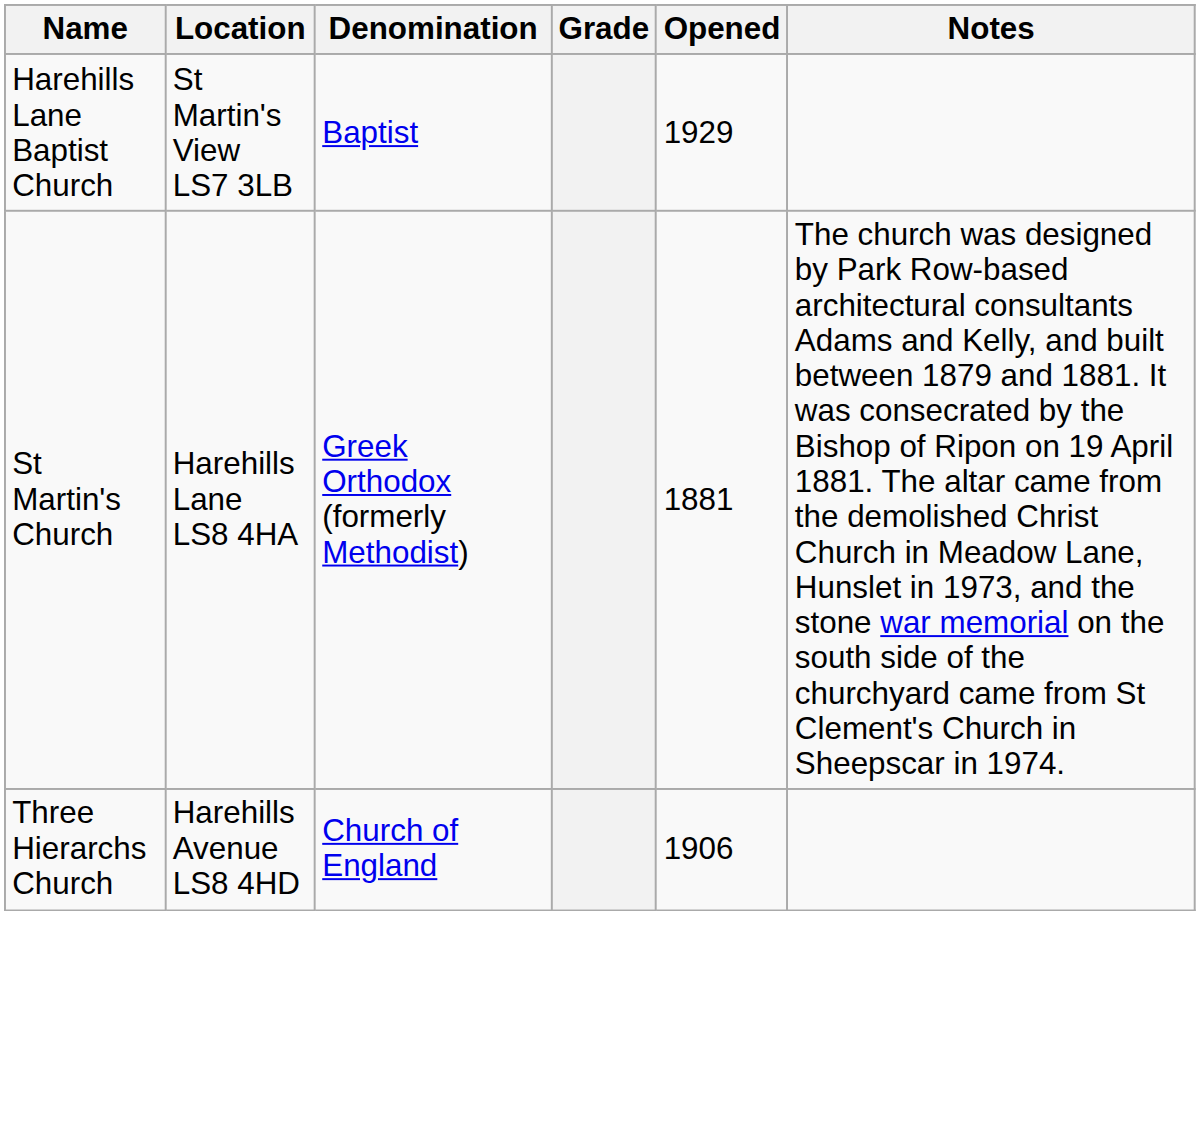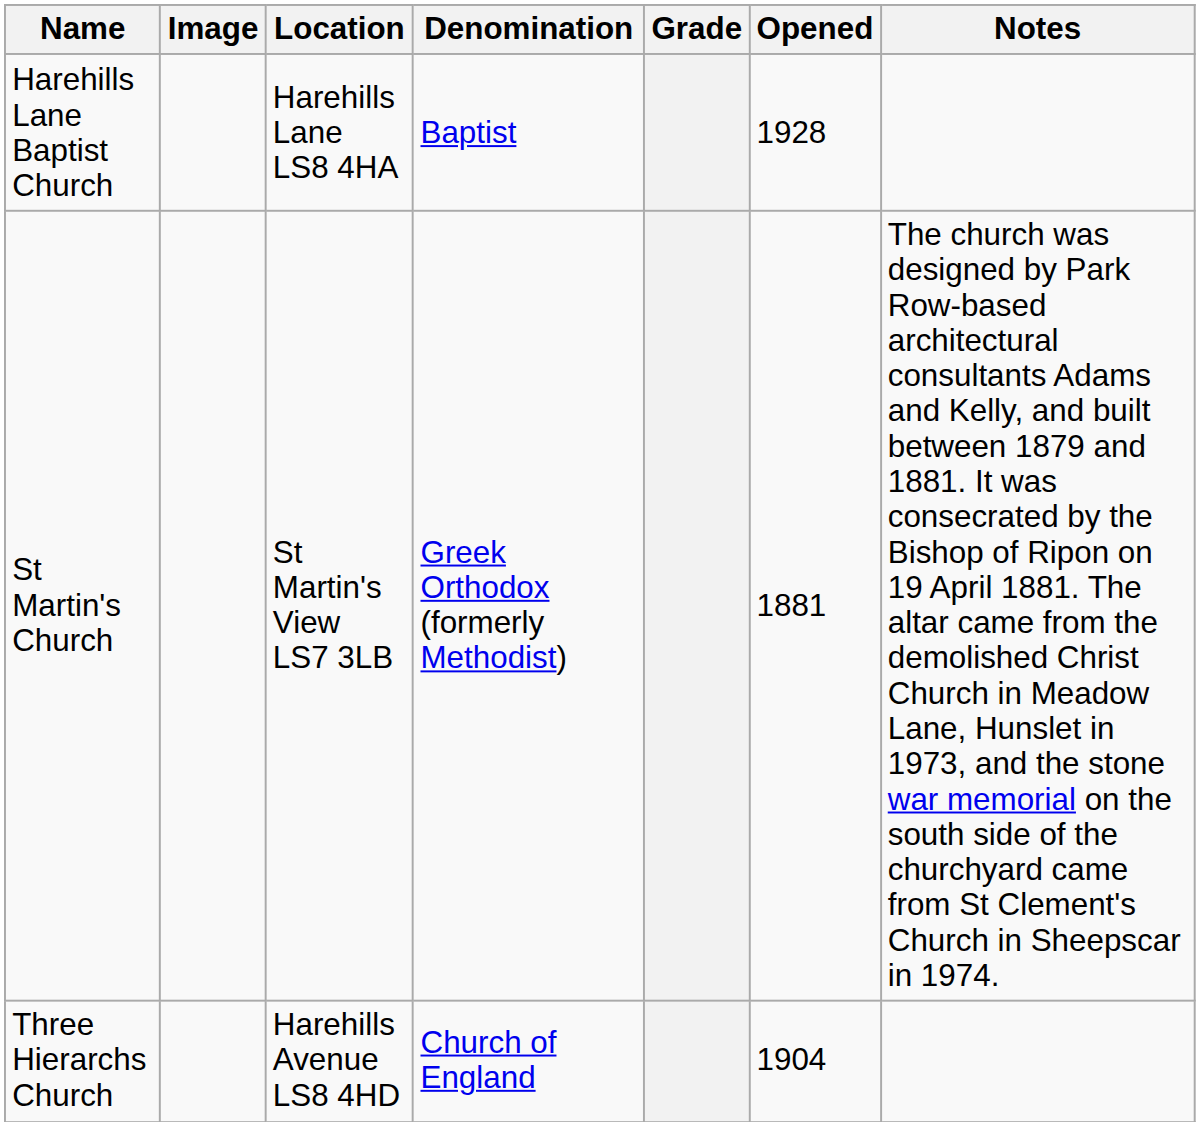+ column: Image
Harehills Lane Baptist Church | Location: St Martin's View LS7 3LB -> Harehills Lane LS8 4HA
Harehills Lane Baptist Church | Opened: 1929 -> 1928
St Martin's Church | Location: Harehills Lane LS8 4HA -> St Martin's View LS7 3LB
Three Hierarchs Church | Opened: 1906 -> 1904
